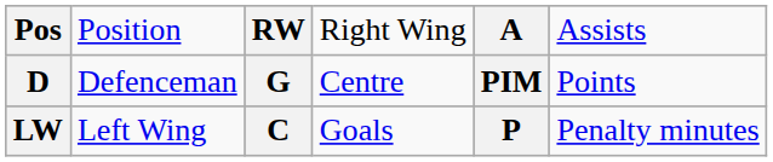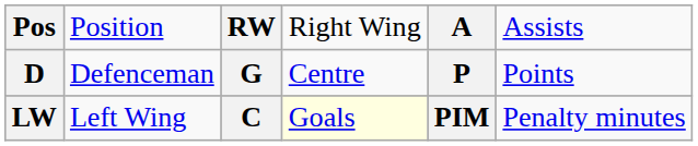D | column 5: PIM -> P
LW | column 4: no background -> lightyellow background
LW | column 5: P -> PIM
